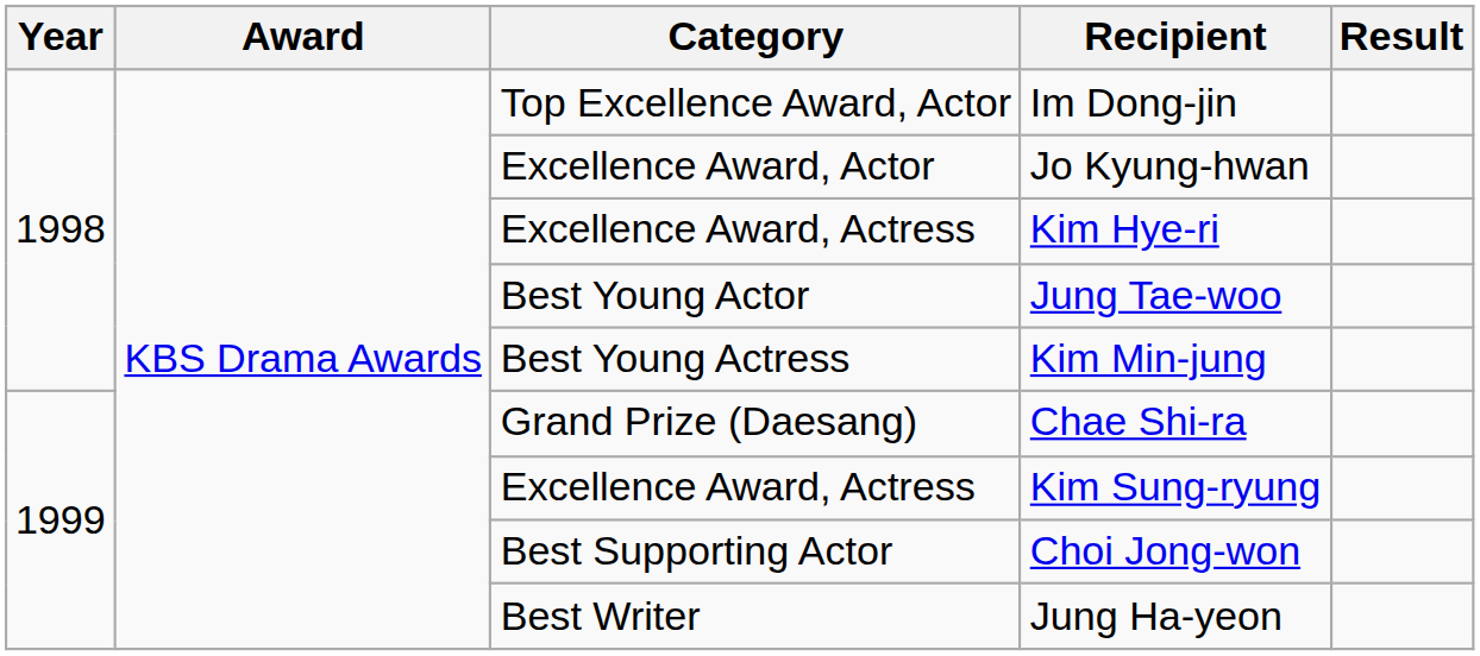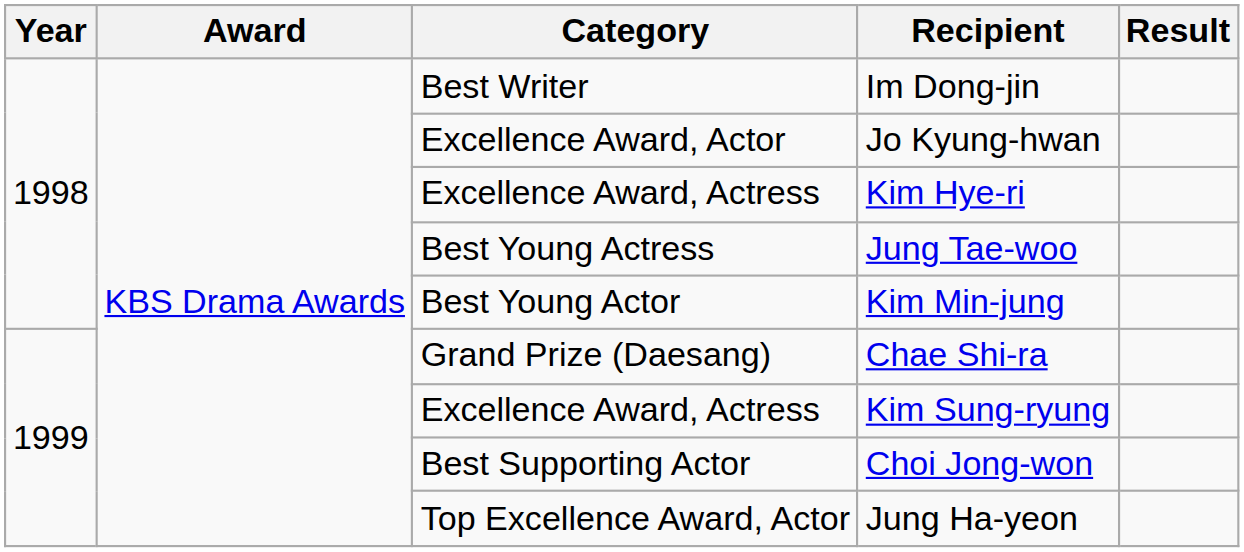Im Dong-jin | Category: Top Excellence Award, Actor -> Best Writer
Jung Tae-woo | Category: Best Young Actor -> Best Young Actress
Kim Min-jung | Category: Best Young Actress -> Best Young Actor
Jung Ha-yeon | Category: Best Writer -> Top Excellence Award, Actor
